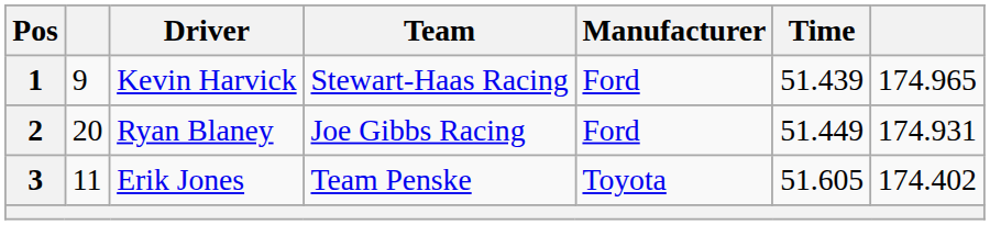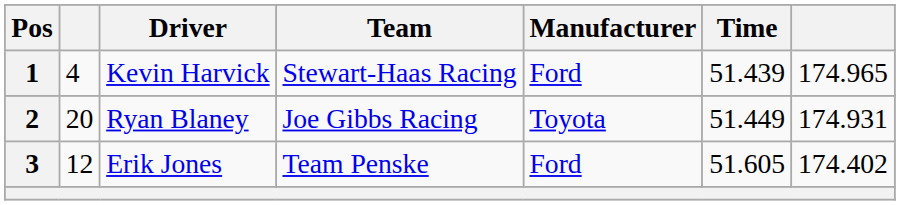1 | column 2: 9 -> 4
2 | Manufacturer: Ford -> Toyota
3 | column 2: 11 -> 12
3 | Manufacturer: Toyota -> Ford
